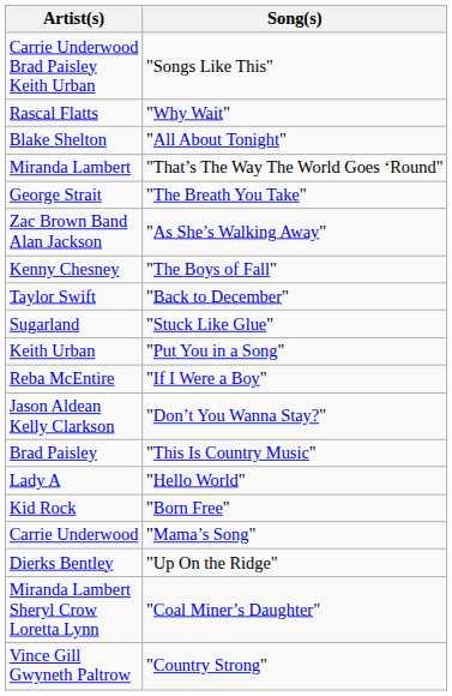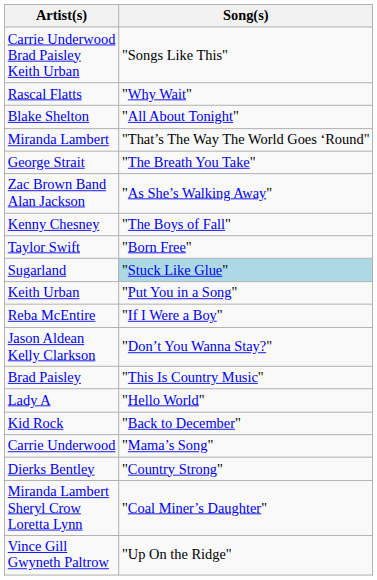Taylor Swift | Song(s): "Back to December" -> "Born Free"
Sugarland | Song(s): no background -> lightblue background
Kid Rock | Song(s): "Born Free" -> "Back to December"
Dierks Bentley | Song(s): "Up On the Ridge" -> "Country Strong"
Vince Gill Gwyneth Paltrow | Song(s): "Country Strong" -> "Up On the Ridge"
